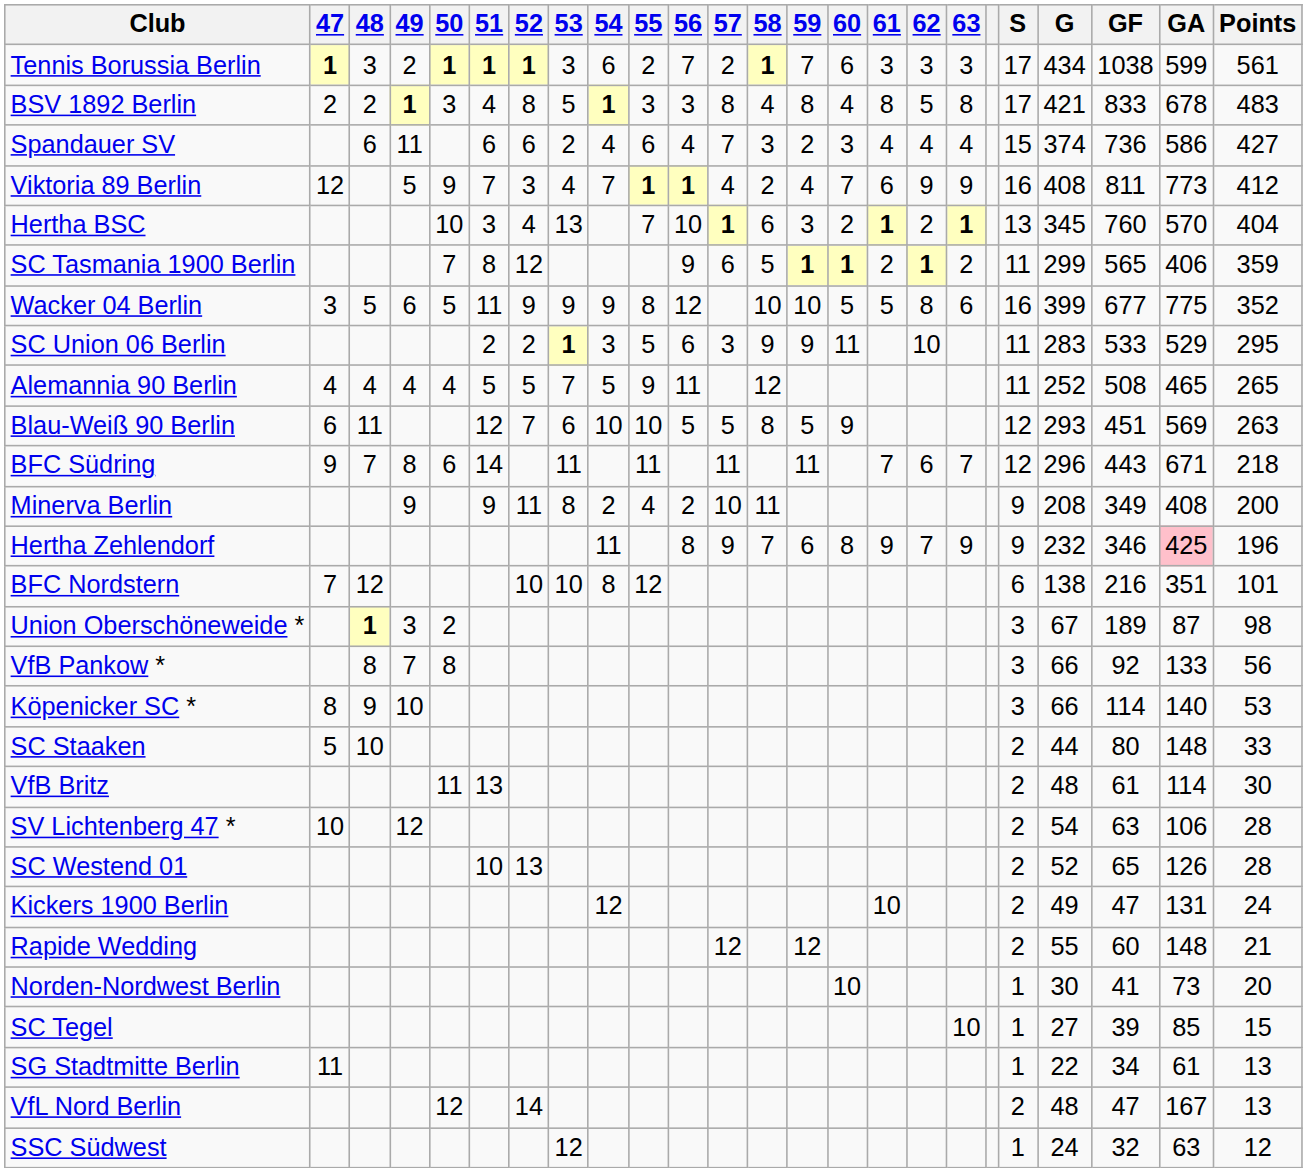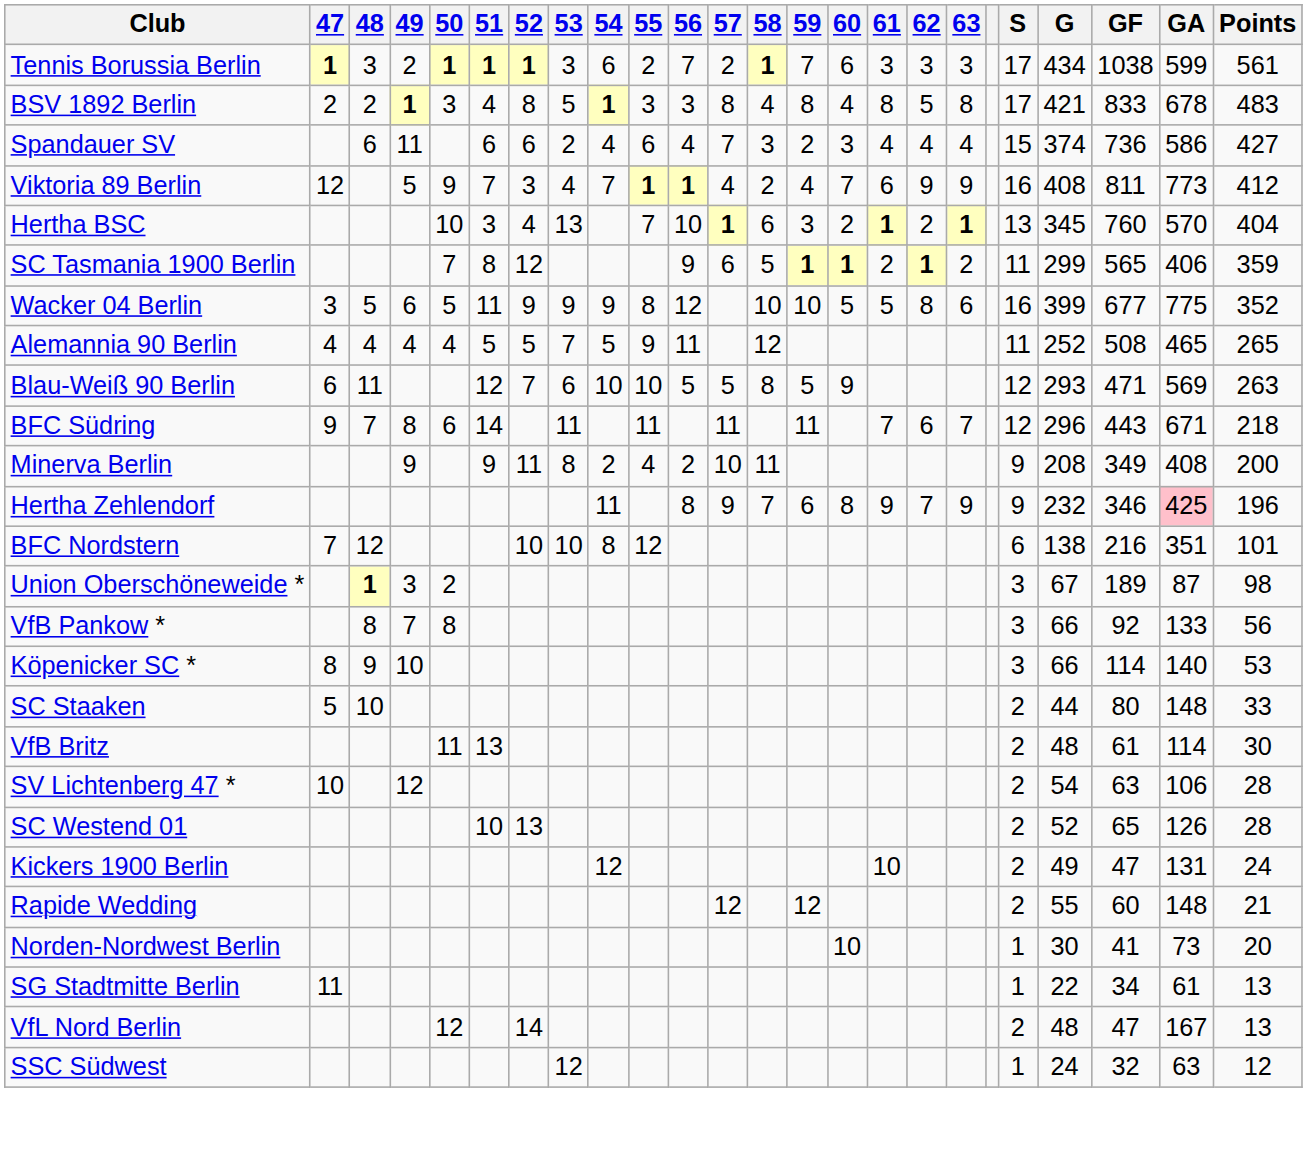- row: SC Union 06 Berlin | 2 | 2 | 1 | 3 | 5 | 6 | 3 | 9 | 9 | 11 | 10 | 11 | 283 | 533 | 529 | 295
Blau-Weiß 90 Berlin | GF: 451 -> 471
- row: SC Tegel | 10 | 1 | 27 | 39 | 85 | 15
